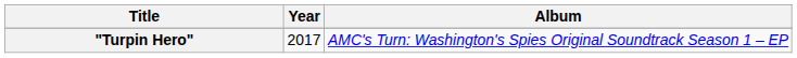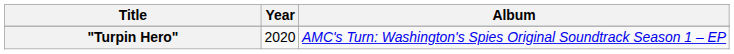"Turpin Hero" | Year: 2017 -> 2020
